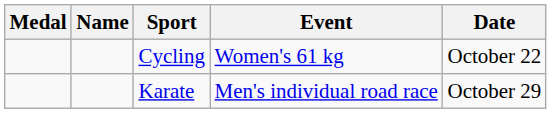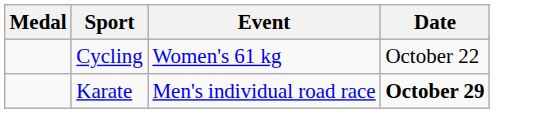- column: Name
Karate | Date: normal -> bold
